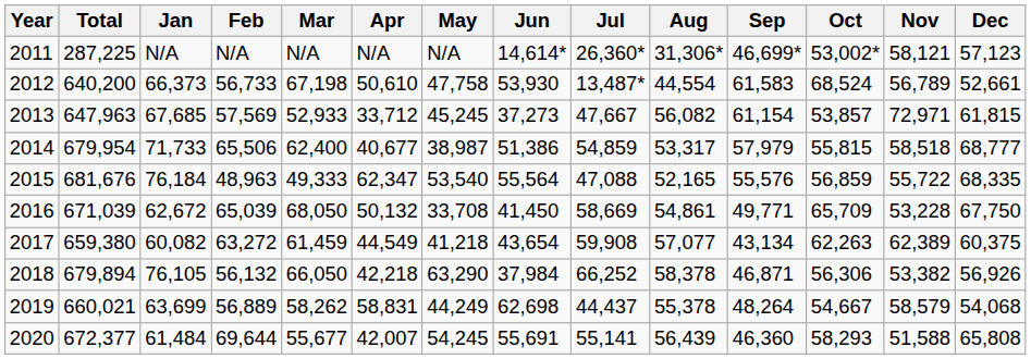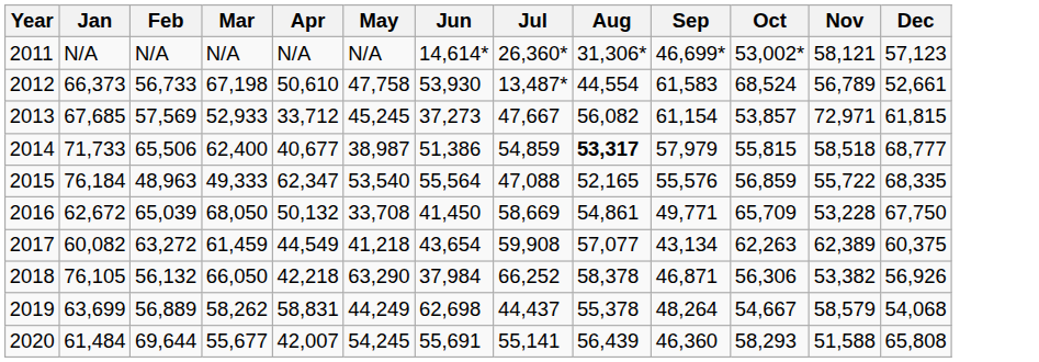- column: Total | 287,225 | 640,200 | 647,963 | 679,954 | 681,676 | 671,039 | 659,380 | 679,894 | 660,021 | 672,377
2014 | Aug: normal -> bold
